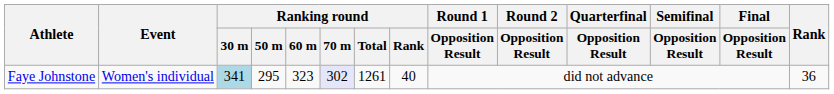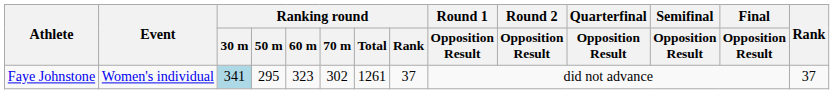Faye Johnstone | Ranking round / 70 m: lavender background -> no background
Faye Johnstone | Ranking round / Rank: 40 -> 37
Faye Johnstone | Rank: 36 -> 37
